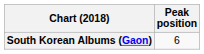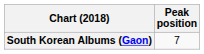South Korean Albums (Gaon) | Peak position: 6 -> 7
